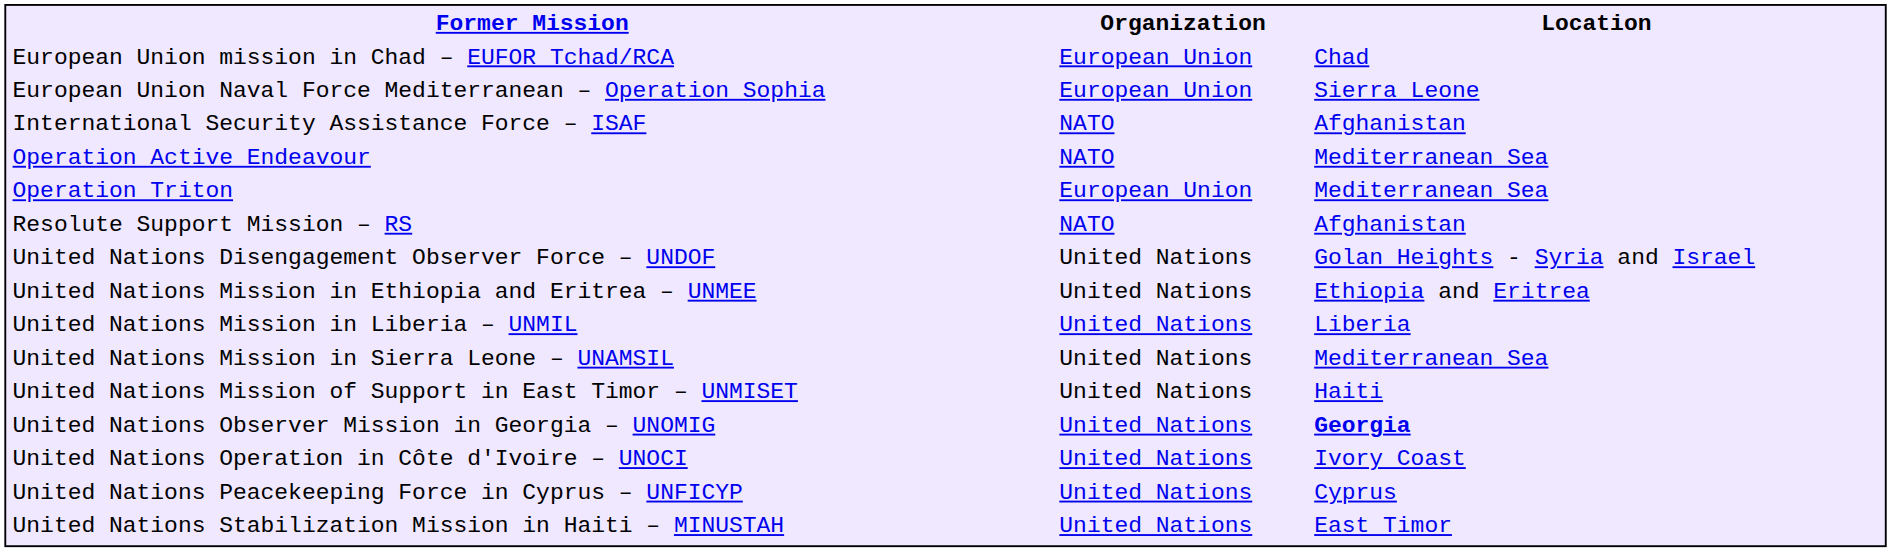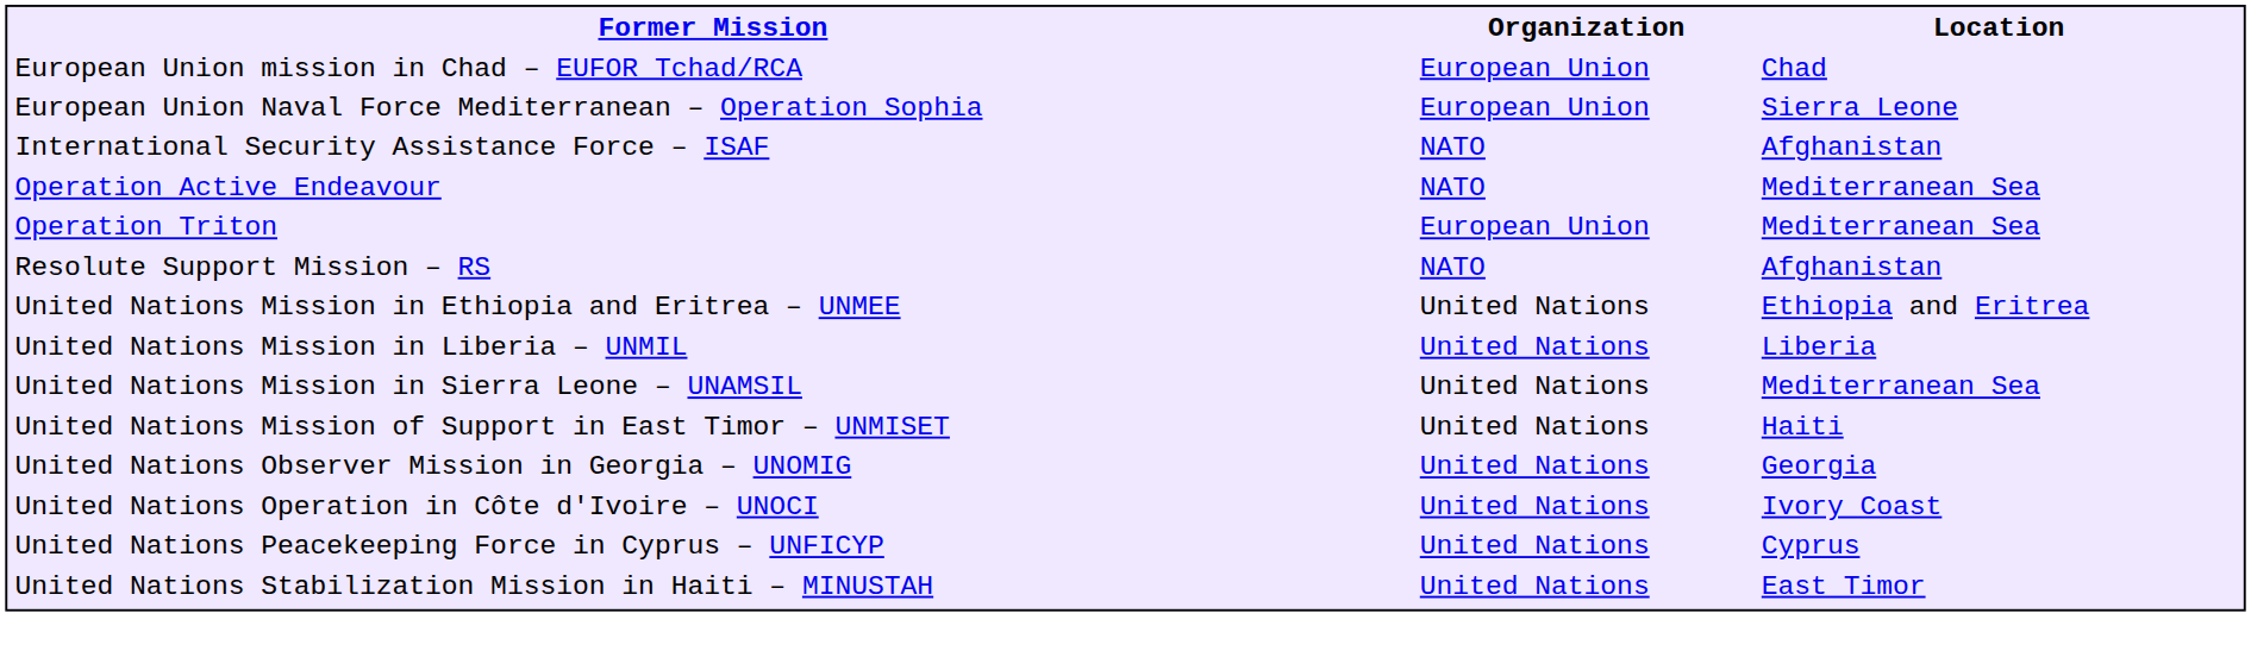- row: United Nations Disengagement Observer Force – UNDOF | United Nations | Golan Heights - Syria and Israel
United Nations Observer Mission in Georgia – UNOMIG | Location: bold -> normal
